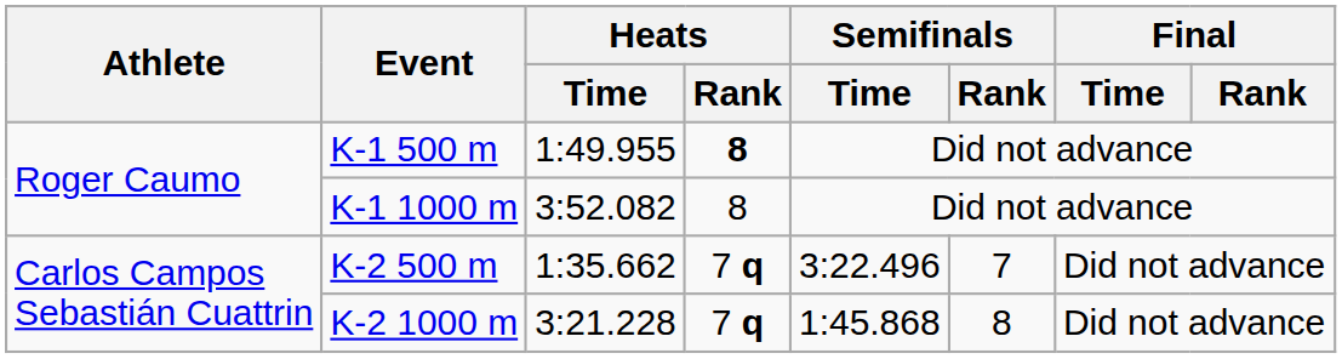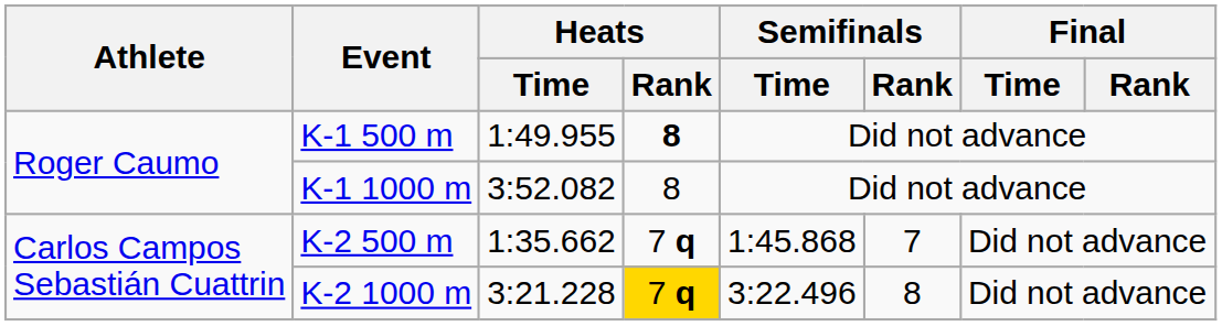K-2 500 m | Semifinals / Time: 3:22.496 -> 1:45.868
K-2 1000 m | Heats / Rank: no background -> gold background
K-2 1000 m | Semifinals / Time: 1:45.868 -> 3:22.496
